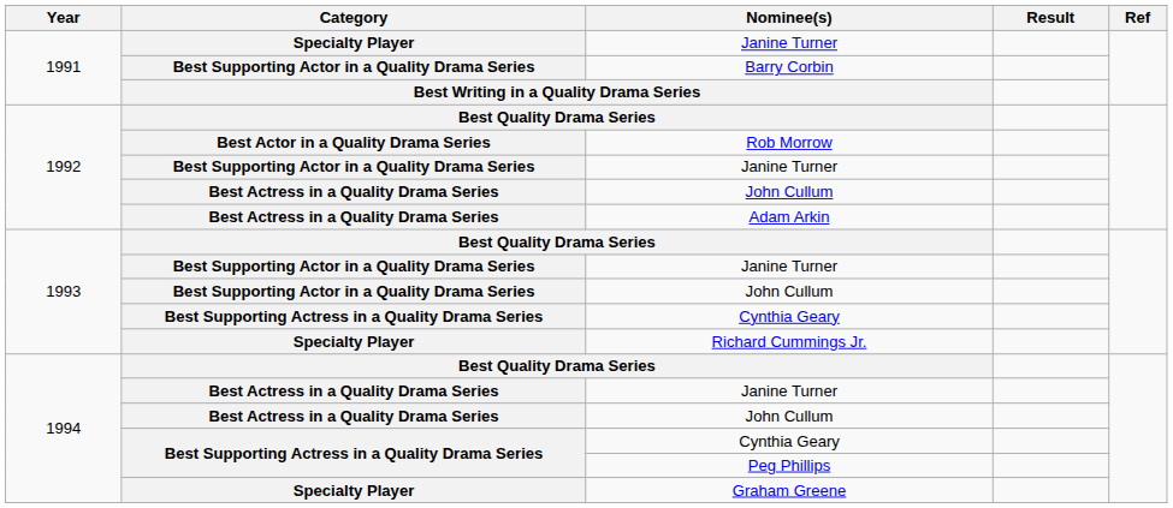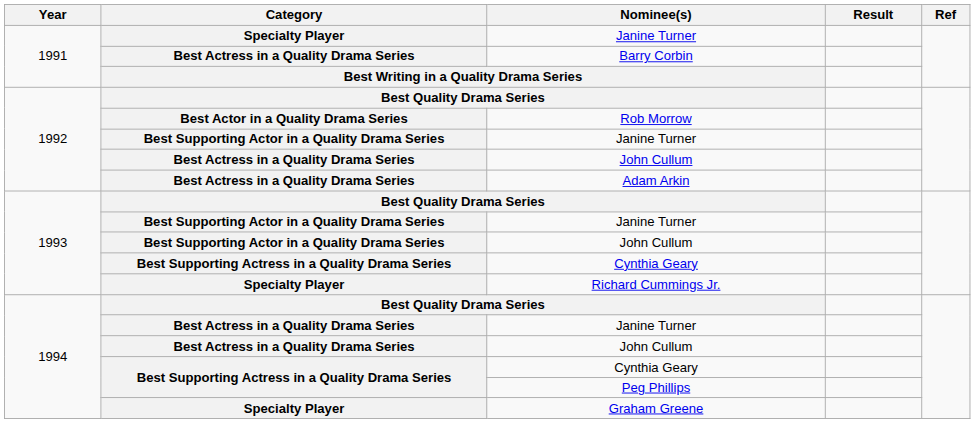Barry Corbin | Category: Best Supporting Actor in a Quality Drama Series -> Best Actress in a Quality Drama Series
